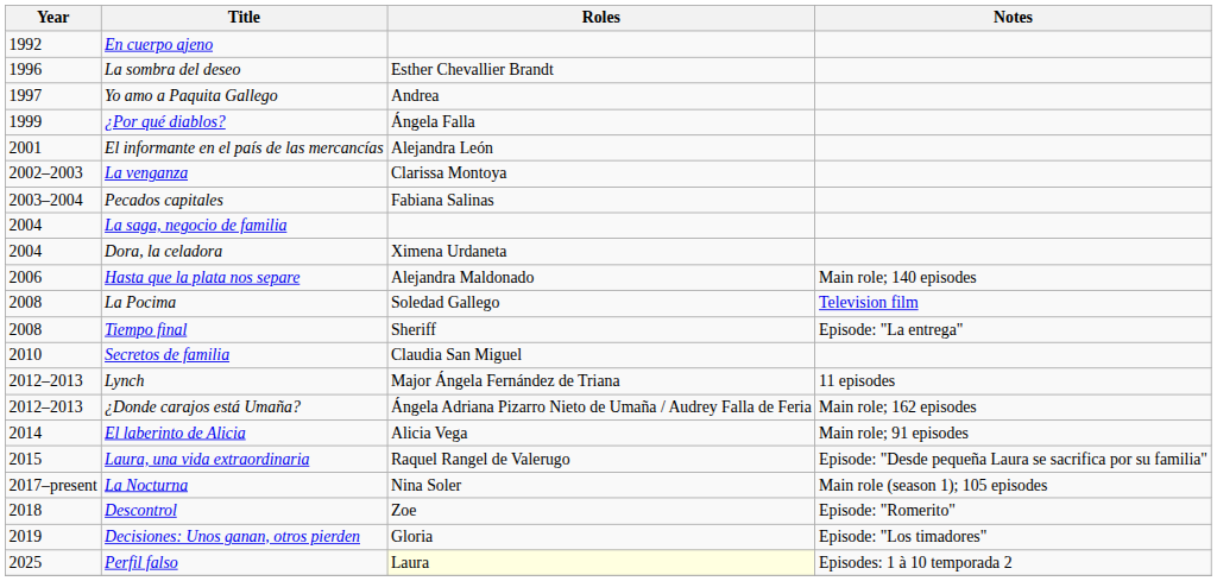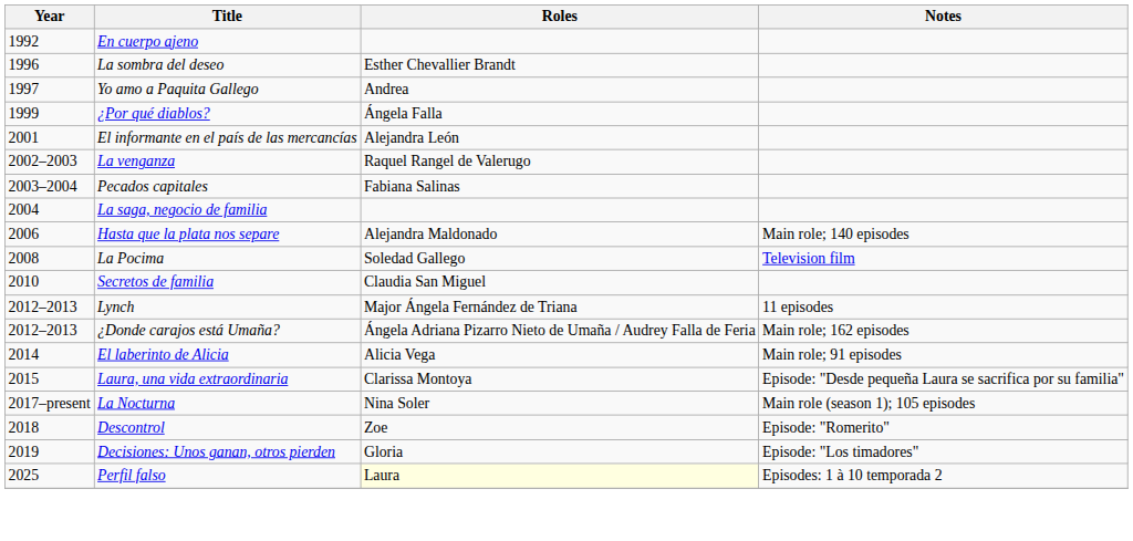La venganza | Roles: Clarissa Montoya -> Raquel Rangel de Valerugo
- row: 2004 | Dora, la celadora | Ximena Urdaneta
- row: 2008 | Tiempo final | Sheriff | Episode: "La entrega"
Laura, una vida extraordinaria | Roles: Raquel Rangel de Valerugo -> Clarissa Montoya
